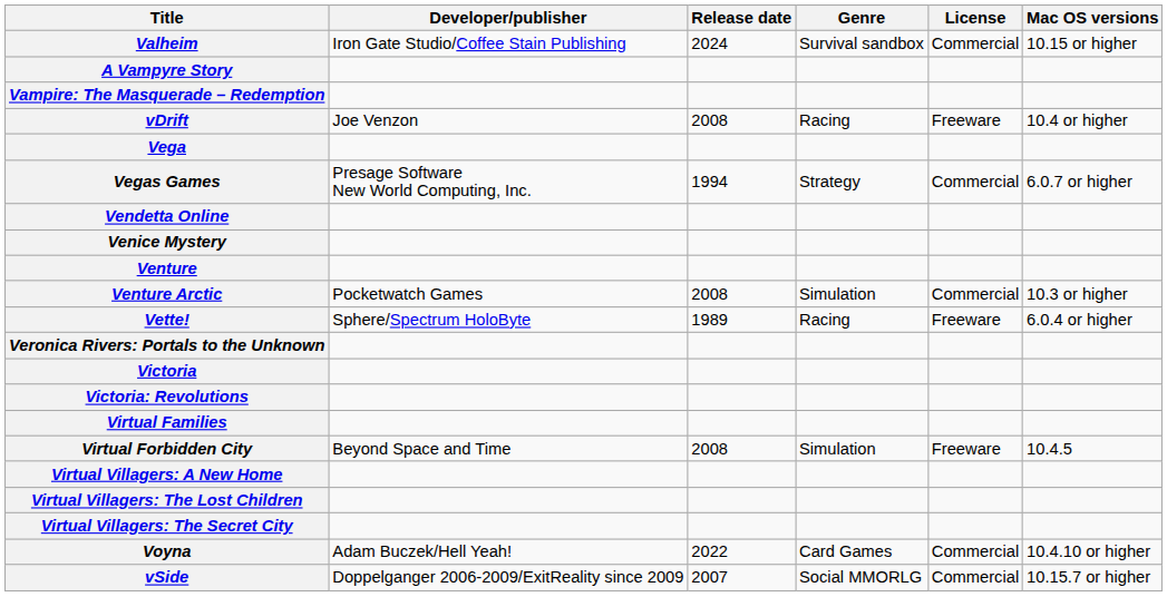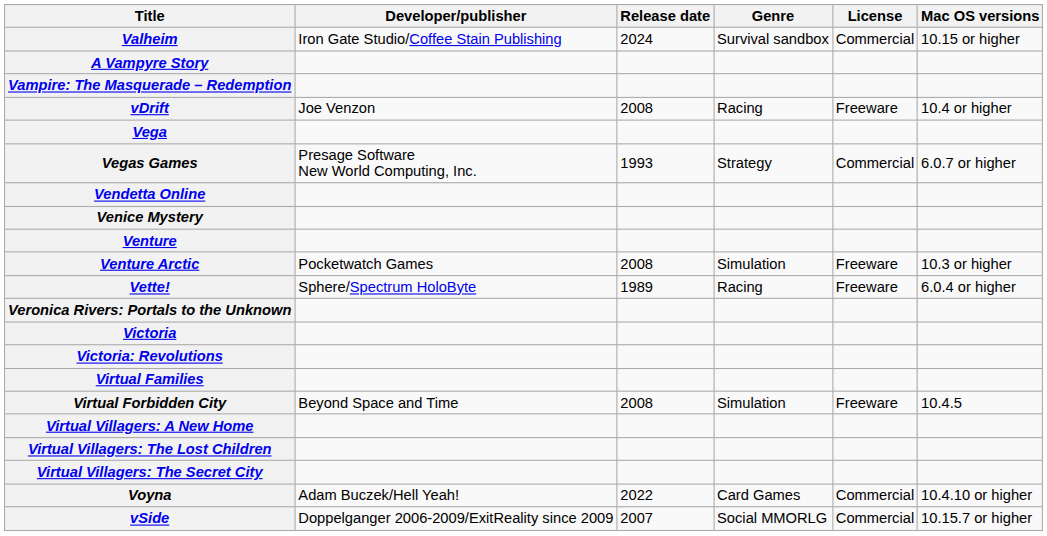Vegas Games | Release date: 1994 -> 1993
Venture Arctic | License: Commercial -> Freeware
